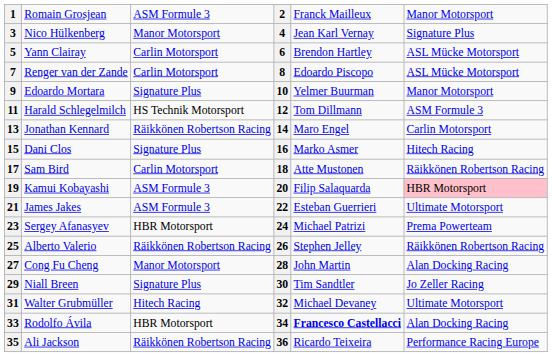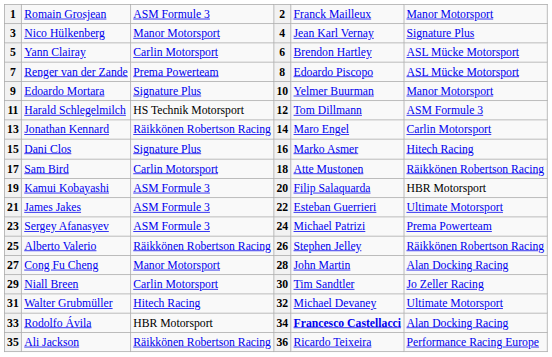7 | column 3: Carlin Motorsport -> Prema Powerteam
19 | column 6: pink background -> no background
23 | column 3: HBR Motorsport -> ASM Formule 3
29 | column 3: Signature Plus -> Carlin Motorsport
